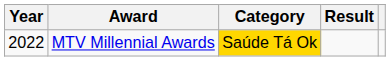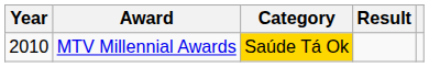MTV Millennial Awards | Year: 2022 -> 2010
